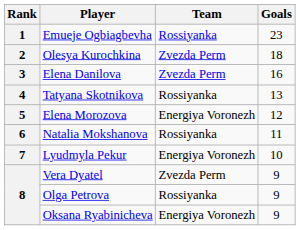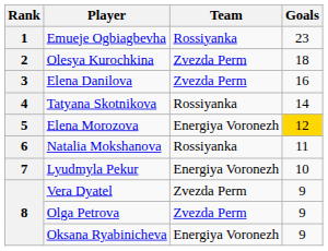Tatyana Skotnikova | Goals: 13 -> 14
Elena Morozova | Goals: no background -> gold background
Olga Petrova | Team: Rossiyanka -> Zvezda Perm
